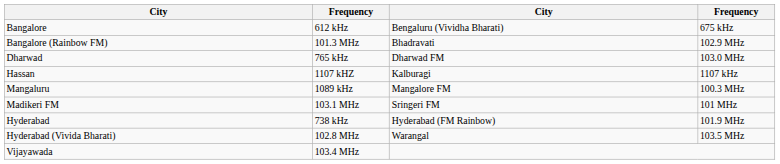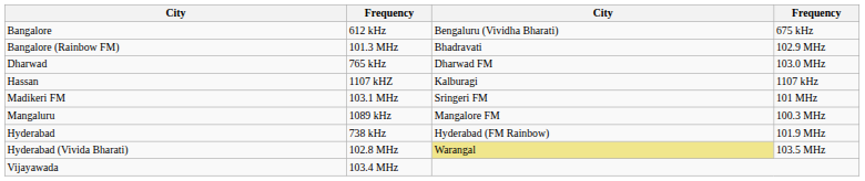rows swapped: Mangaluru <-> Madikeri FM
Hyderabad (Vivida Bharati) | column 3: no background -> khaki background
